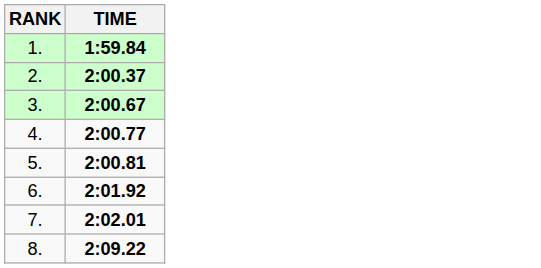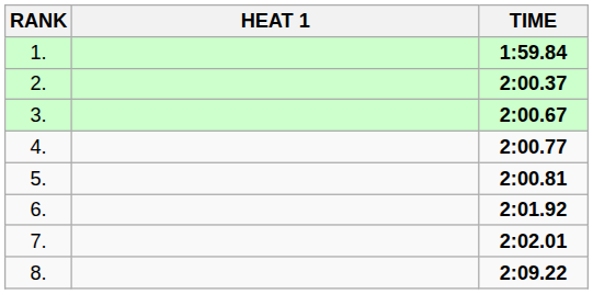+ column: HEAT 1
